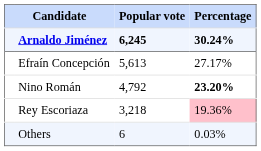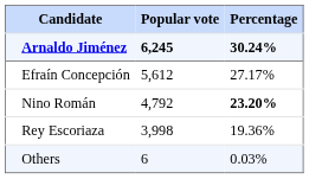Efraín Concepción | Popular vote: 5,613 -> 5,612
Rey Escoriaza | Popular vote: 3,218 -> 3,998
Rey Escoriaza | Percentage: pink background -> no background
